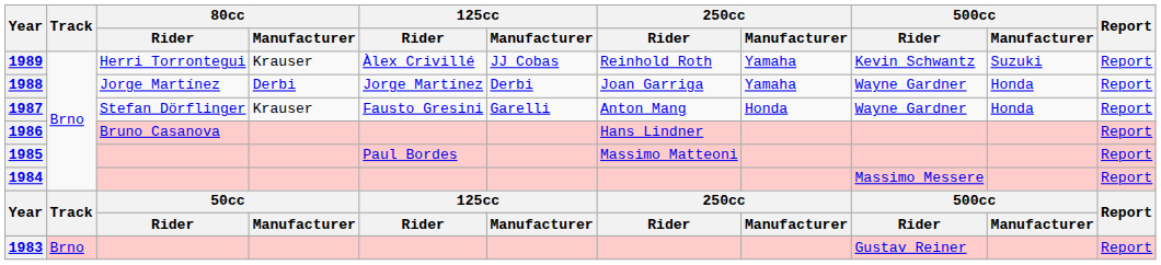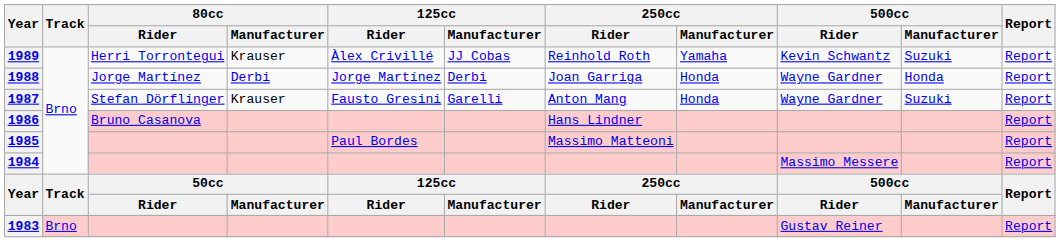1988 | 250cc / Manufacturer: Yamaha -> Honda
1987 | 500cc / Manufacturer: Honda -> Suzuki
